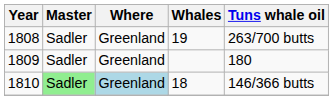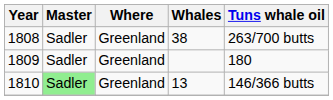1808 | Whales: 19 -> 38
1810 | Where: lightblue background -> no background
1810 | Whales: 18 -> 13
